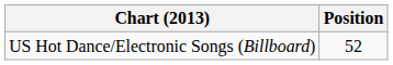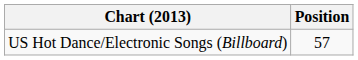US Hot Dance/Electronic Songs (Billboard) | Position: 52 -> 57
